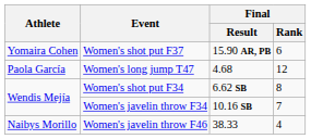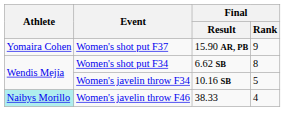Women's shot put F37 | Final / Rank: 6 -> 9
- row: Paola García | Women's long jump T47 | 4.68 | 12
Women's javelin throw F34 | Final / Rank: 7 -> 5
Women's javelin throw F46 | Athlete: no background -> paleturquoise background
